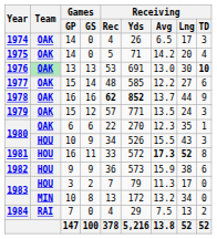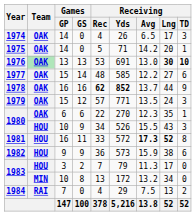1975 | Receiving / TD: 4 -> 1
1976 | Receiving / Lng: normal -> bold
